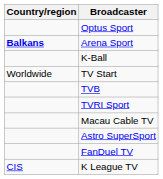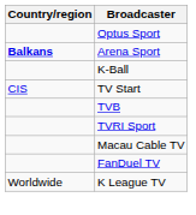TV Start | Country/region: Worldwide -> CIS
- row: Astro SuperSport
K League TV | Country/region: CIS -> Worldwide
